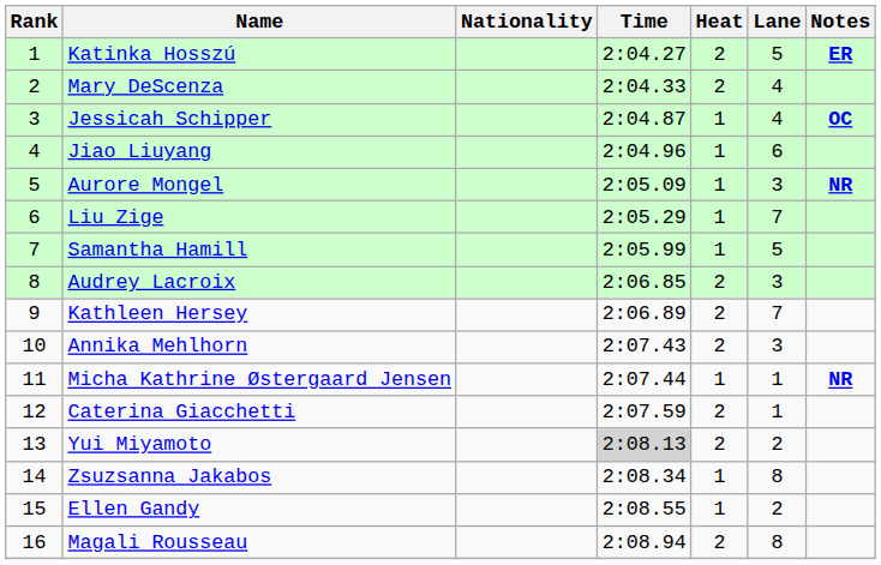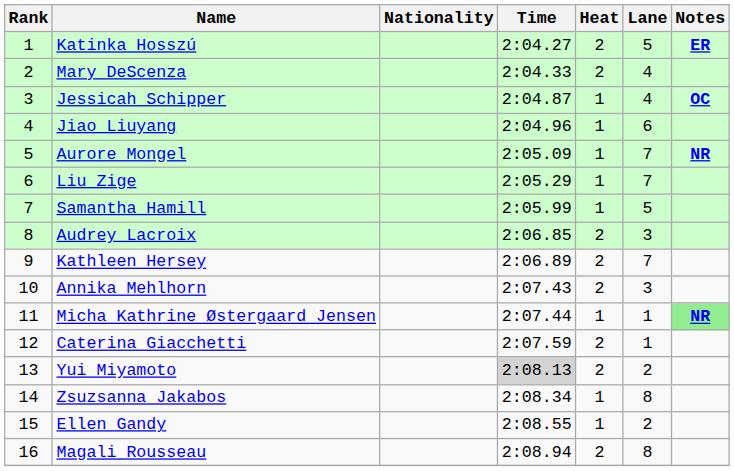Aurore Mongel | Lane: 3 -> 7
Micha Kathrine Østergaard Jensen | Notes: no background -> lightgreen background
